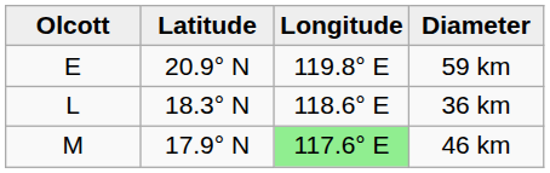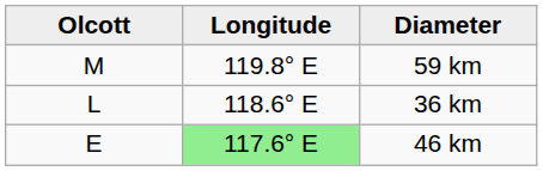- column: Latitude | 20.9° N | 18.3° N | 17.9° N
59 km | Olcott: E -> M
46 km | Olcott: M -> E
